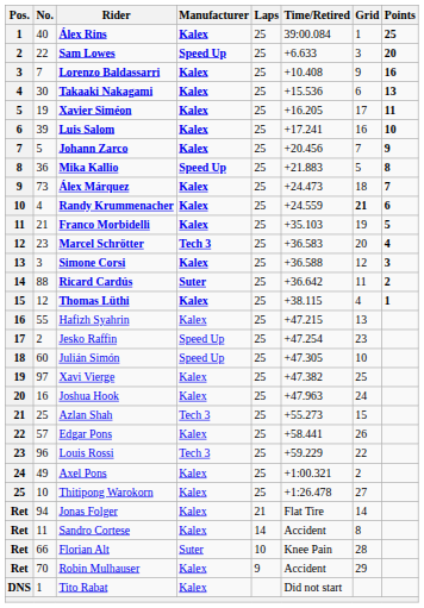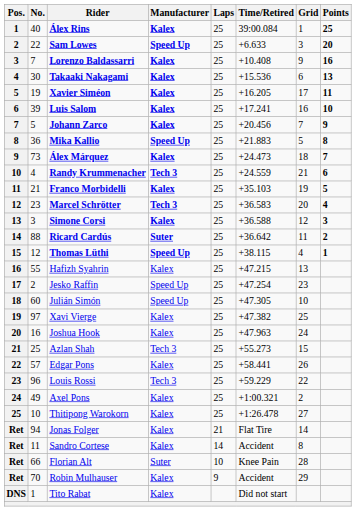Randy Krummenacher | Manufacturer: Kalex -> Tech 3
Randy Krummenacher | Grid: bold -> normal
Thomas Lüthi | Manufacturer: Kalex -> Speed Up
